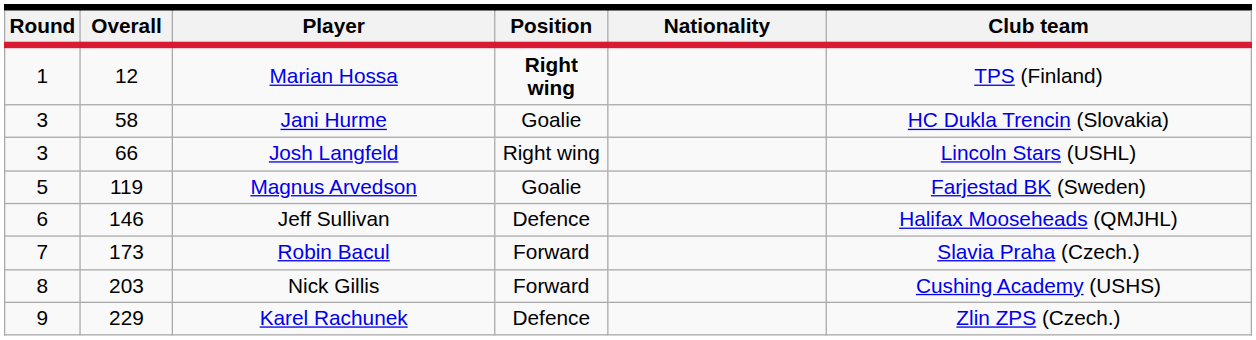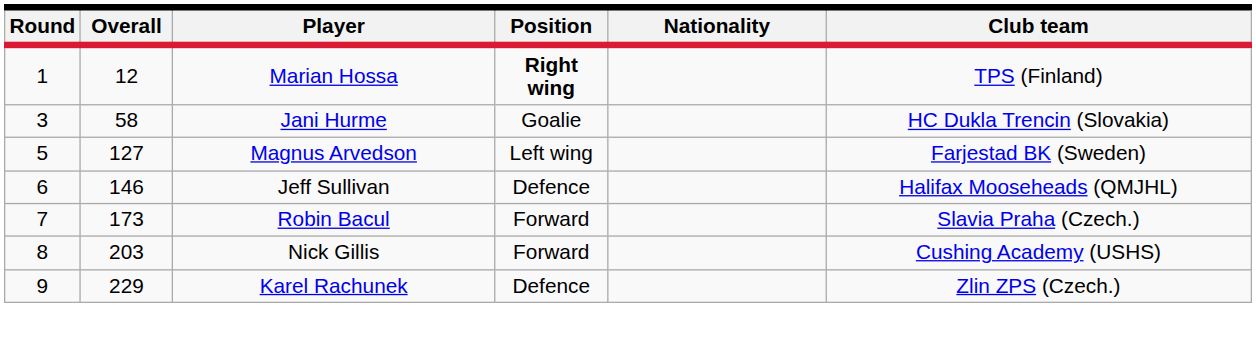- row: 3 | 66 | Josh Langfeld | Right wing | Lincoln Stars (USHL)
Magnus Arvedson | Overall: 119 -> 127
Magnus Arvedson | Position: Goalie -> Left wing
